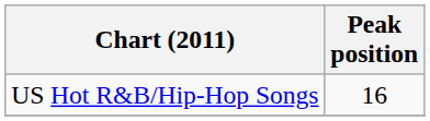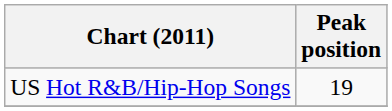US Hot R&B/Hip-Hop Songs | Peak position: 16 -> 19
